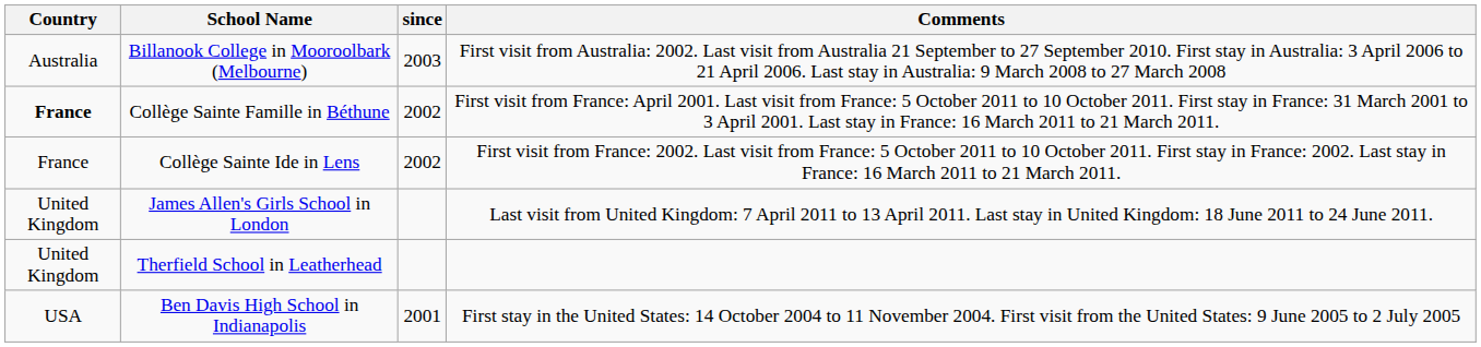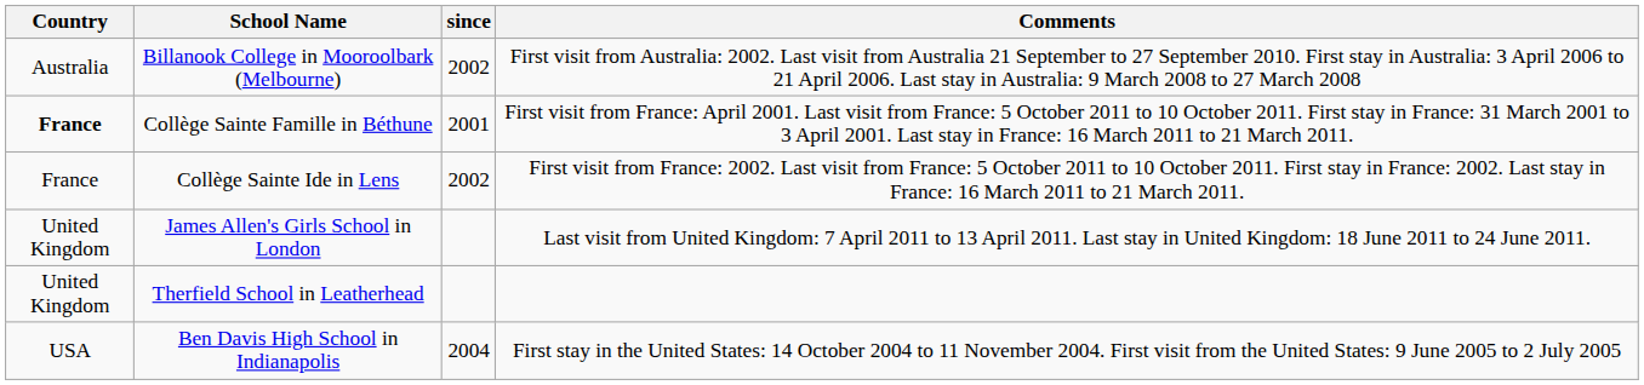Billanook College in Mooroolbark (Melbourne) | since: 2003 -> 2002
Collège Sainte Famille in Béthune | since: 2002 -> 2001
Ben Davis High School in Indianapolis | since: 2001 -> 2004
